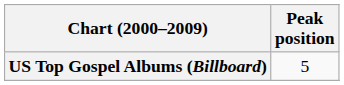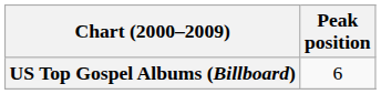US Top Gospel Albums (Billboard) | Peak position: 5 -> 6
